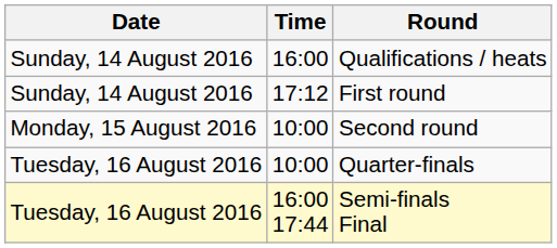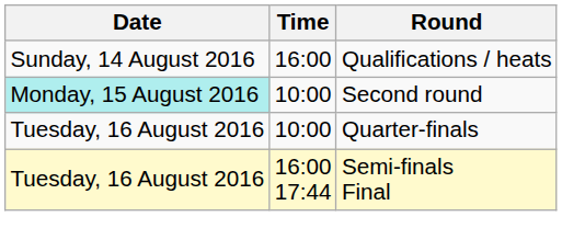- row: Sunday, 14 August 2016 | 17:12 | First round
Second round | Date: no background -> paleturquoise background
